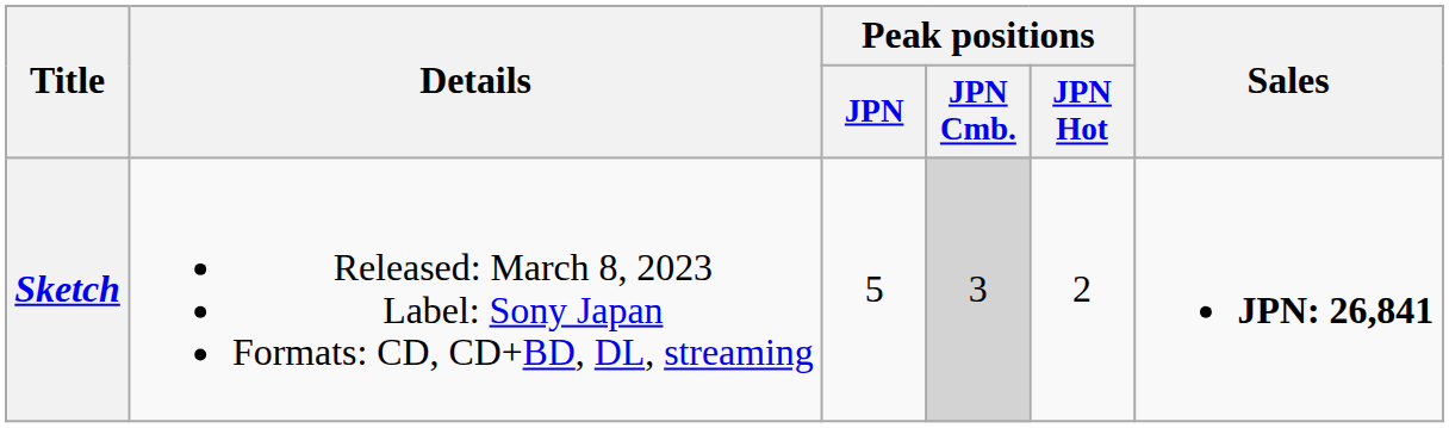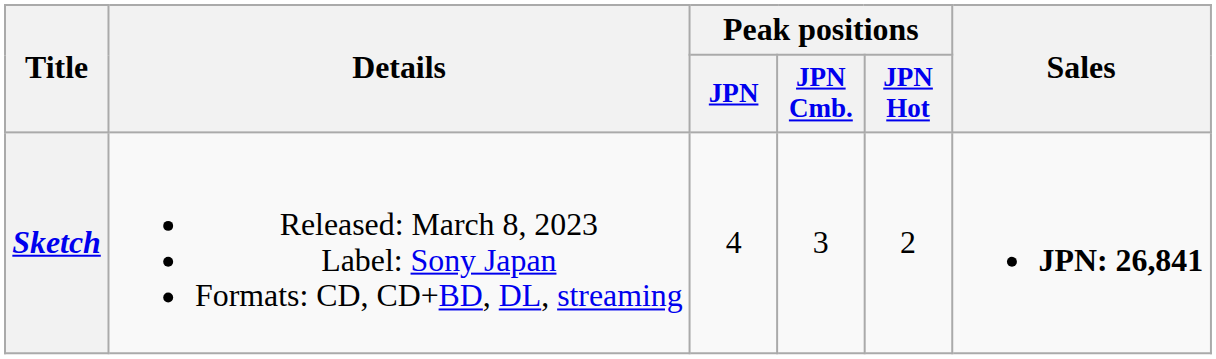Sketch | Peak positions / JPN: 5 -> 4
Sketch | Peak positions / JPN Cmb.: lightgrey background -> no background
